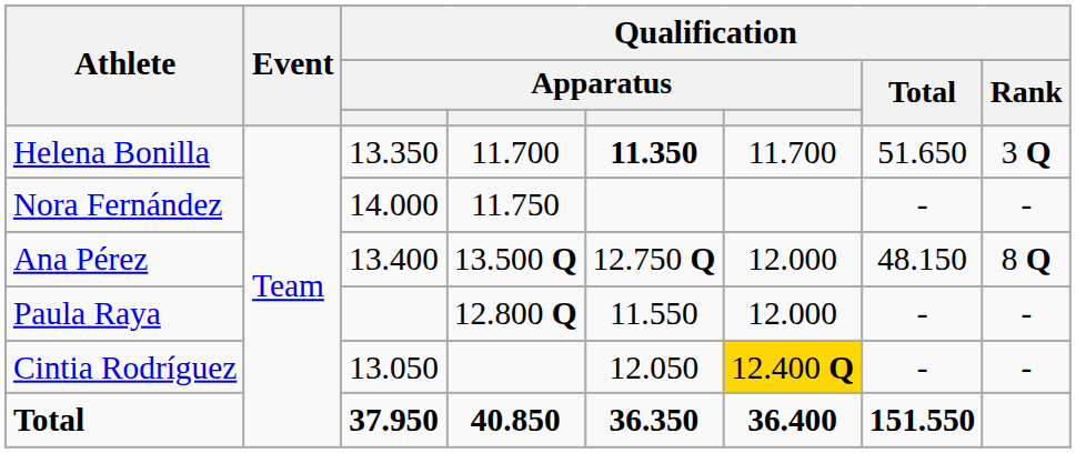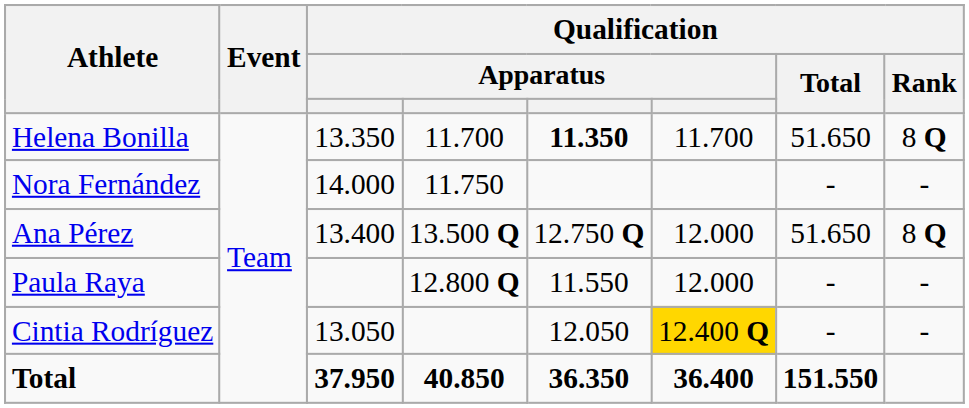Helena Bonilla | Qualification / Rank: 3 Q -> 8 Q
Ana Pérez | Qualification / Total: 48.150 -> 51.650
